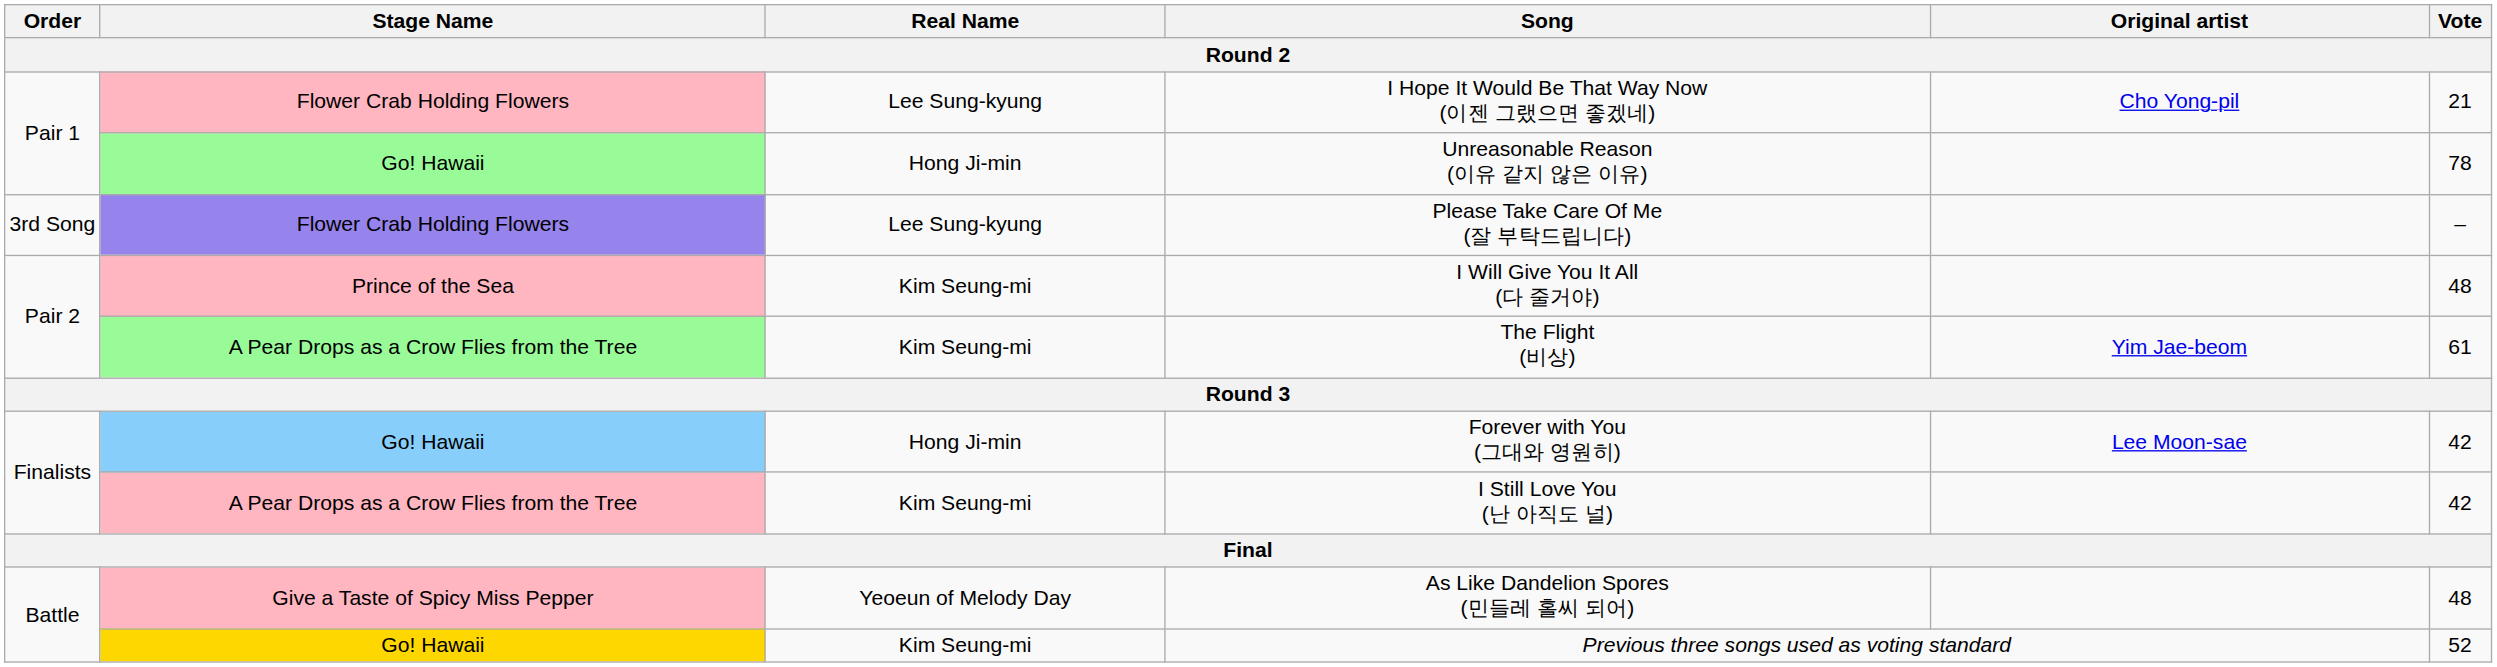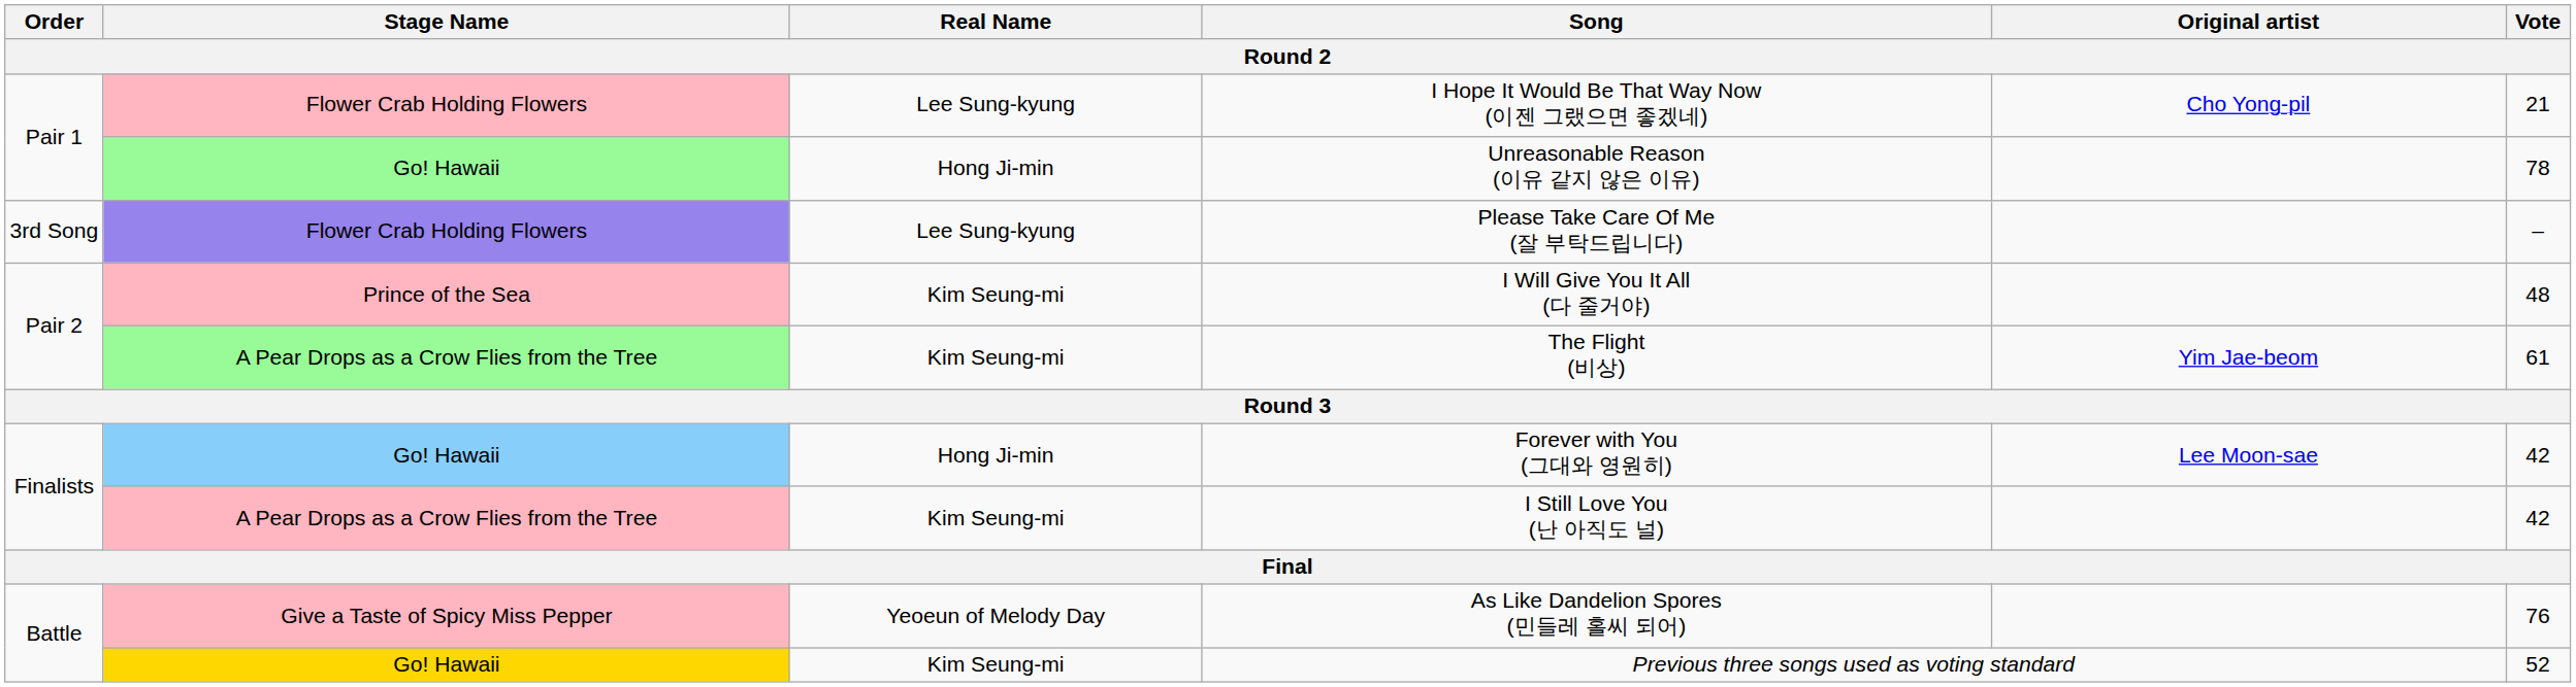As Like Dandelion Spores (민들레 홀씨 되어) | Vote: 48 -> 76
